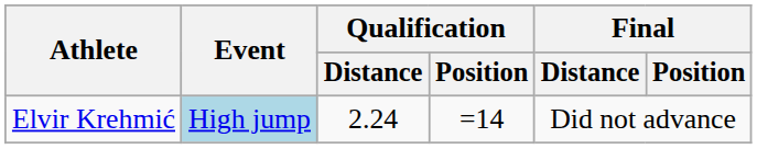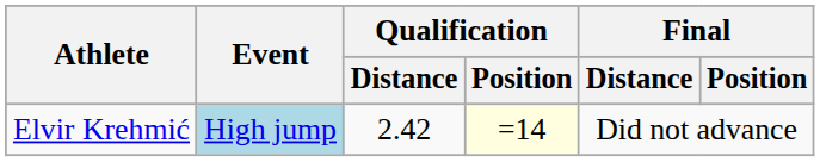Elvir Krehmić | Qualification / Distance: 2.24 -> 2.42
Elvir Krehmić | Qualification / Position: no background -> lightyellow background
